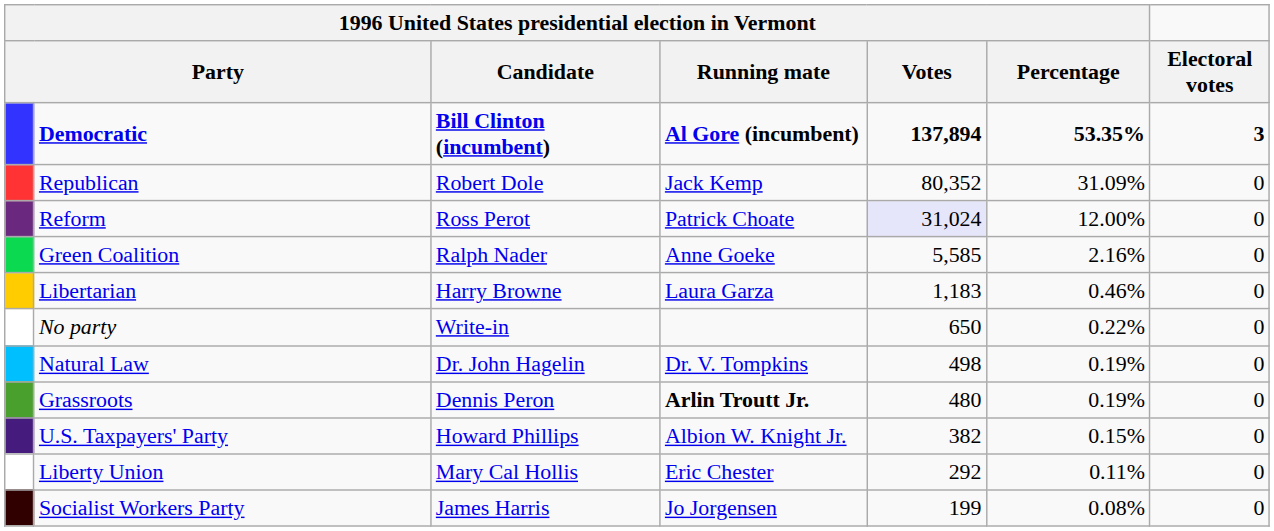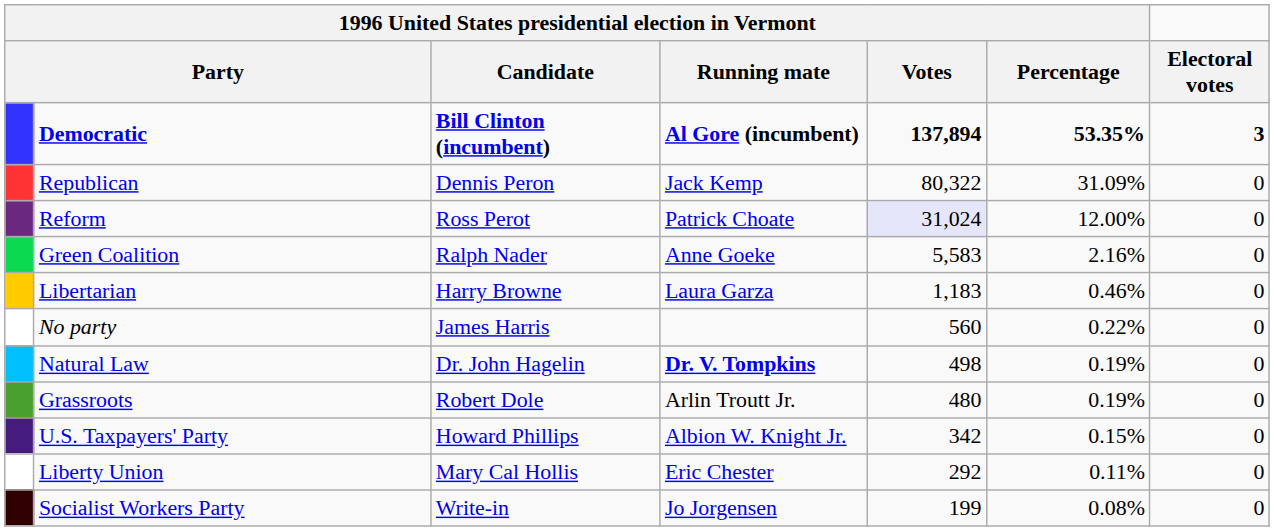Republican | column 3: Robert Dole -> Dennis Peron
Republican | 1996 United States presidential election in Vermont / Votes: 80,352 -> 80,322
Green Coalition | 1996 United States presidential election in Vermont / Votes: 5,585 -> 5,583
No party | column 3: Write-in -> James Harris
No party | 1996 United States presidential election in Vermont / Votes: 650 -> 560
Natural Law | column 4: normal -> bold
Grassroots | column 3: Dennis Peron -> Robert Dole
Grassroots | column 4: bold -> normal
U.S. Taxpayers' Party | 1996 United States presidential election in Vermont / Votes: 382 -> 342
Socialist Workers Party | column 3: James Harris -> Write-in
